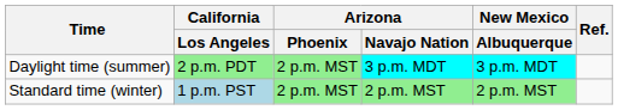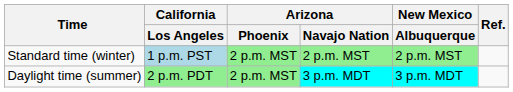rows swapped: Standard time (winter) <-> Daylight time (summer)
